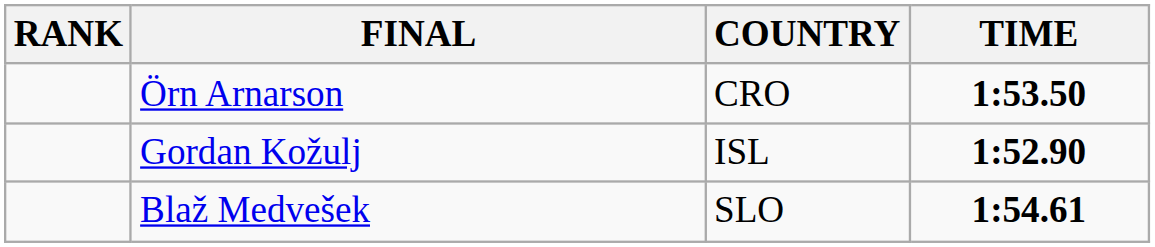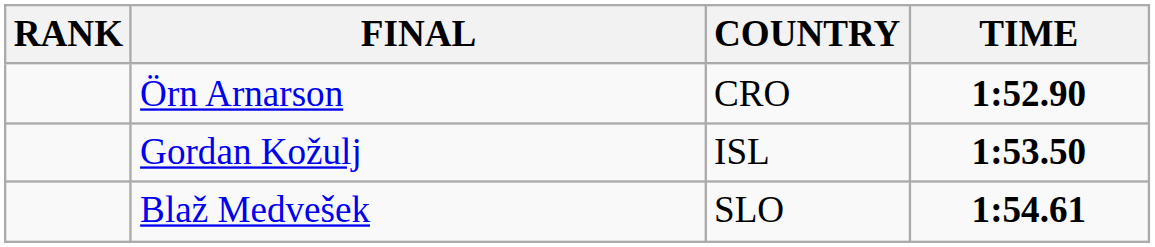Örn Arnarson | TIME: 1:53.50 -> 1:52.90
Gordan Kožulj | TIME: 1:52.90 -> 1:53.50
